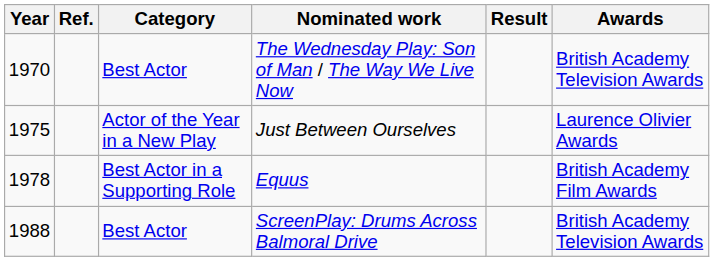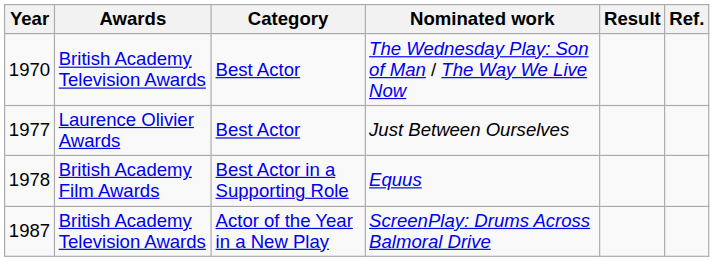columns swapped: Awards <-> Ref.
Just Between Ourselves | Year: 1975 -> 1977
Just Between Ourselves | Category: Actor of the Year in a New Play -> Best Actor
ScreenPlay: Drums Across Balmoral Drive | Year: 1988 -> 1987
ScreenPlay: Drums Across Balmoral Drive | Category: Best Actor -> Actor of the Year in a New Play
